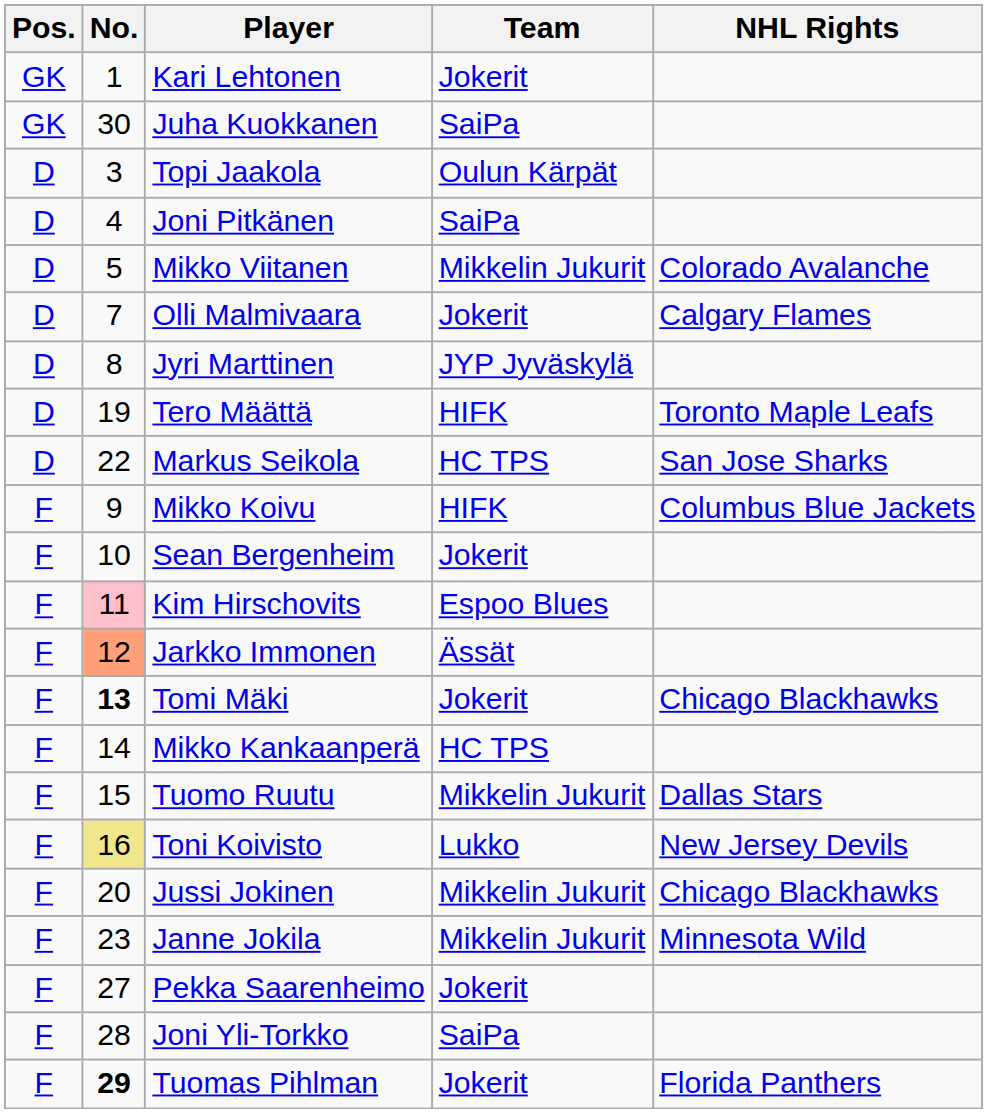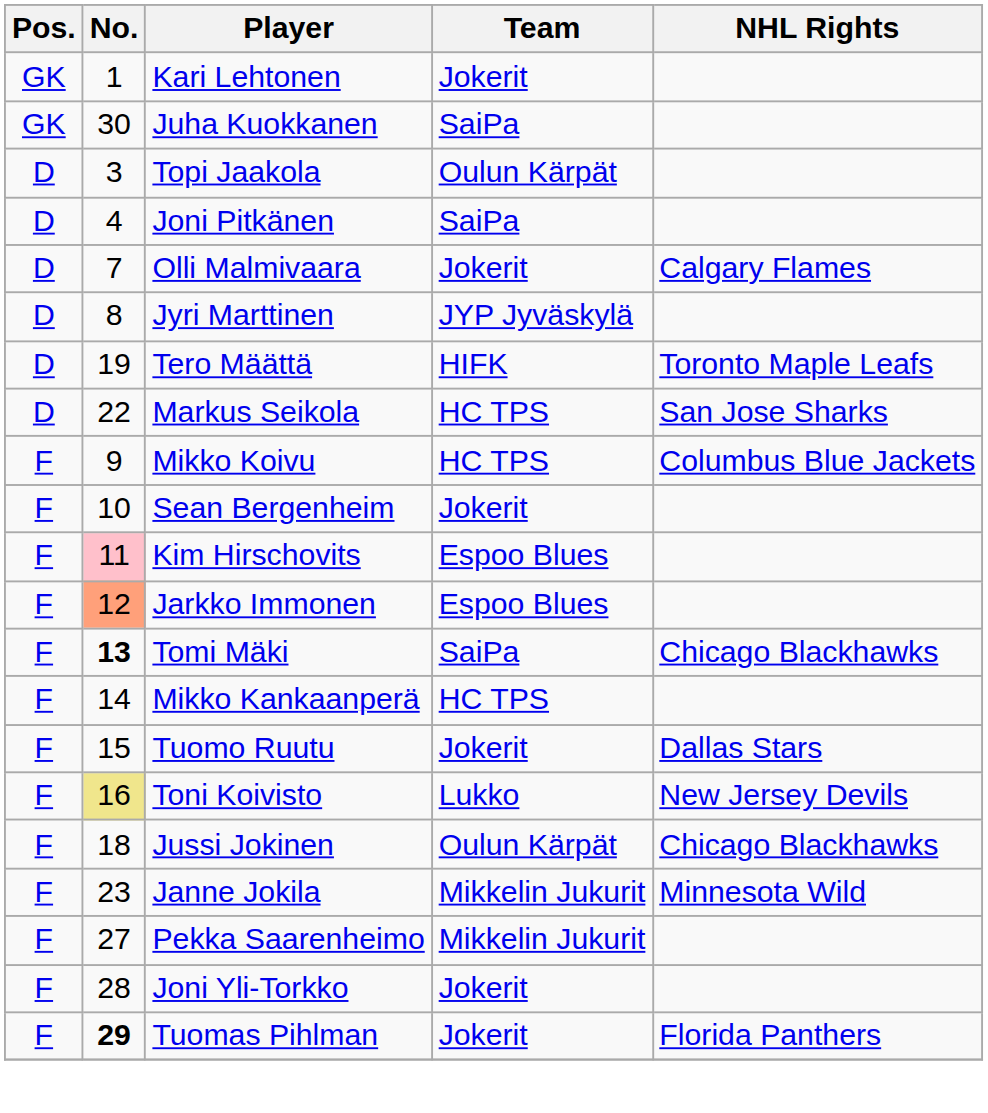- row: D | 5 | Mikko Viitanen | Mikkelin Jukurit | Colorado Avalanche
Mikko Koivu | Team: HIFK -> HC TPS
Jarkko Immonen | Team: Ässät -> Espoo Blues
Tomi Mäki | Team: Jokerit -> SaiPa
Tuomo Ruutu | Team: Mikkelin Jukurit -> Jokerit
Jussi Jokinen | No.: 20 -> 18
Jussi Jokinen | Team: Mikkelin Jukurit -> Oulun Kärpät
Pekka Saarenheimo | Team: Jokerit -> Mikkelin Jukurit
Joni Yli-Torkko | Team: SaiPa -> Jokerit
